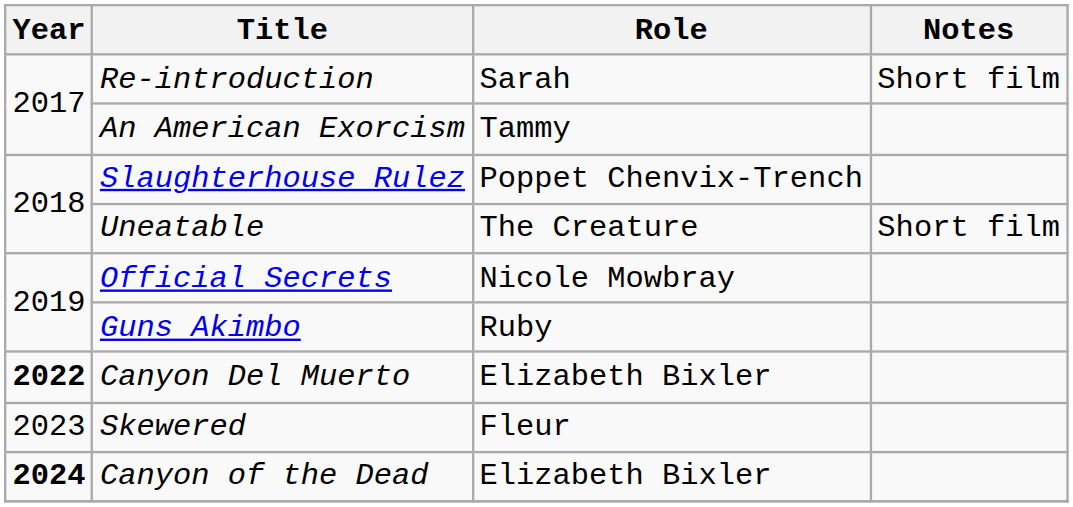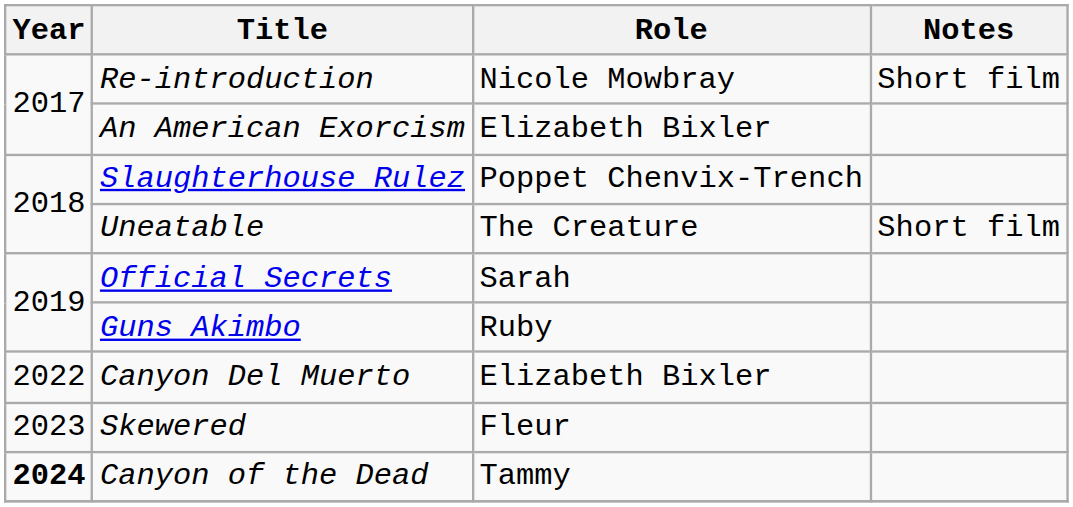Re-introduction | Role: Sarah -> Nicole Mowbray
An American Exorcism | Role: Tammy -> Elizabeth Bixler
Official Secrets | Role: Nicole Mowbray -> Sarah
Canyon Del Muerto | Year: bold -> normal
Canyon of the Dead | Role: Elizabeth Bixler -> Tammy
